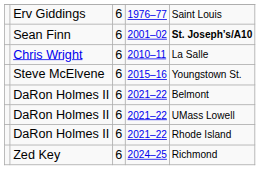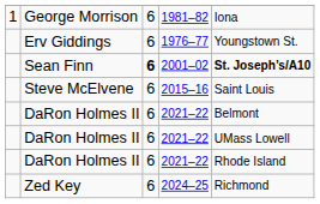+ row: 1 | George Morrison | 6 | 1981–82 | Iona
Erv Giddings | column 5: Saint Louis -> Youngstown St.
Sean Finn | column 3: normal -> bold
- row: Chris Wright | 6 | 2010–11 | La Salle
Steve McElvene | column 5: Youngstown St. -> Saint Louis
